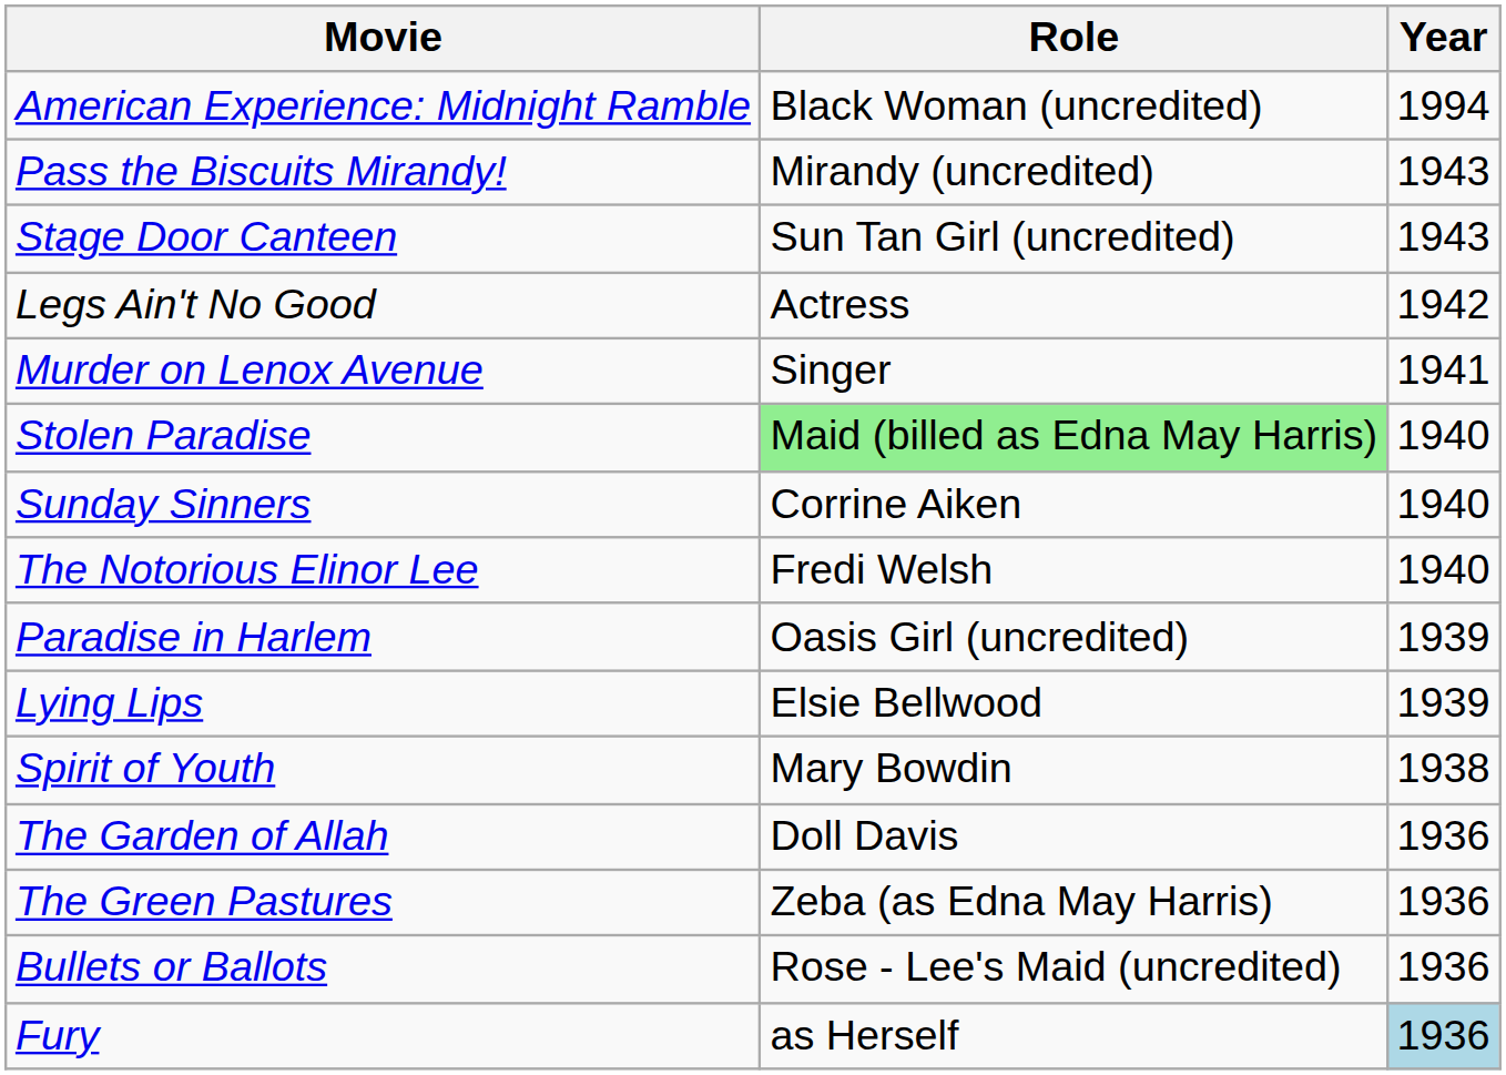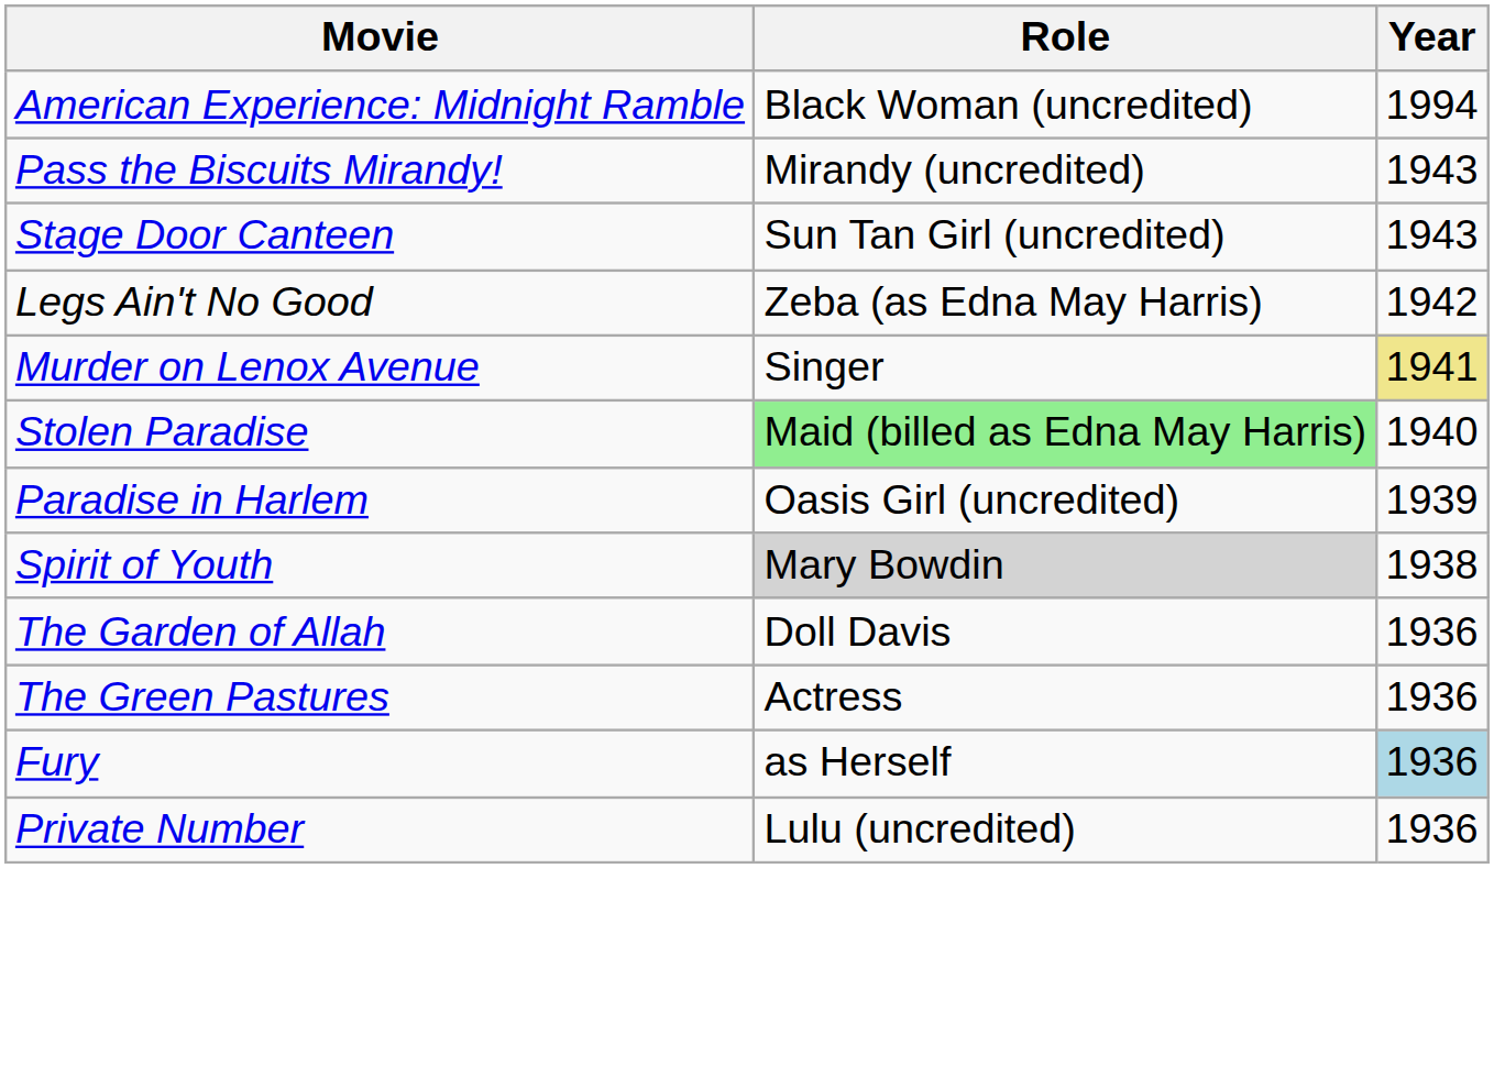Legs Ain't No Good | Role: Actress -> Zeba (as Edna May Harris)
Murder on Lenox Avenue | Year: no background -> khaki background
- row: Sunday Sinners | Corrine Aiken | 1940
- row: The Notorious Elinor Lee | Fredi Welsh | 1940
- row: Lying Lips | Elsie Bellwood | 1939
Spirit of Youth | Role: no background -> lightgrey background
The Green Pastures | Role: Zeba (as Edna May Harris) -> Actress
- row: Bullets or Ballots | Rose - Lee's Maid (uncredited) | 1936
+ row: Private Number | Lulu (uncredited) | 1936
